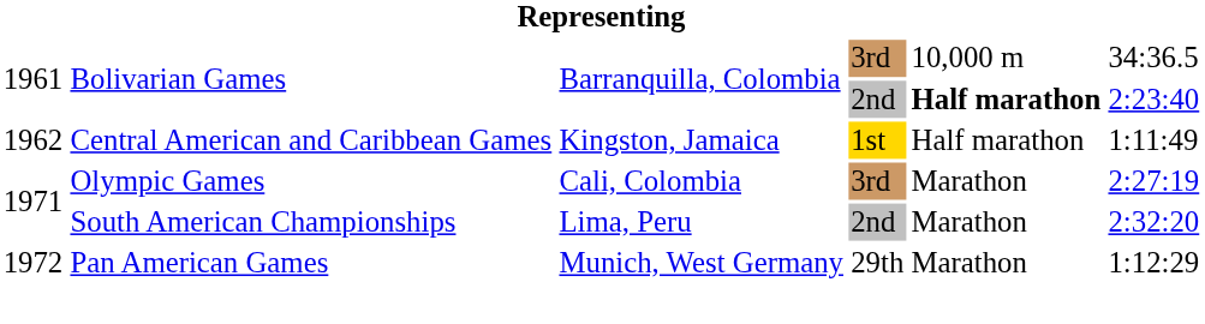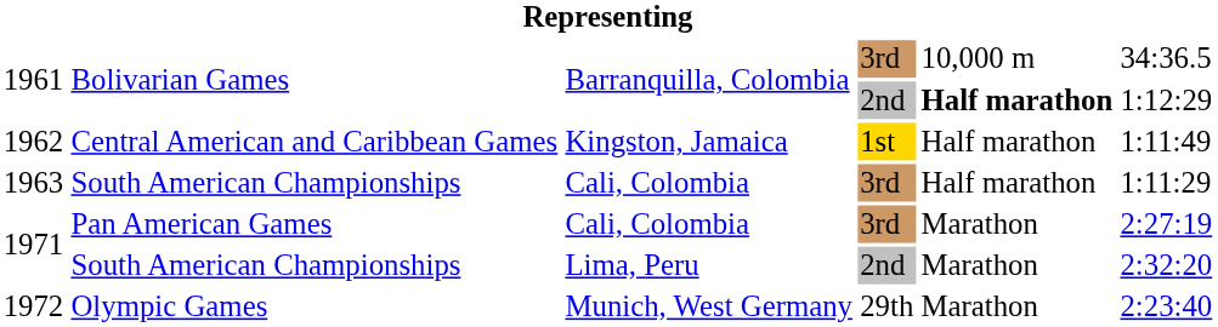1961 / 2nd | column 6: 2:23:40 -> 1:12:29
+ row: 1963 | South American Championships | Cali, Colombia | 3rd | Half marathon | 1:11:29
1971 / 3rd | column 2: Olympic Games -> Pan American Games
1972 | column 2: Pan American Games -> Olympic Games
1972 | column 6: 1:12:29 -> 2:23:40
